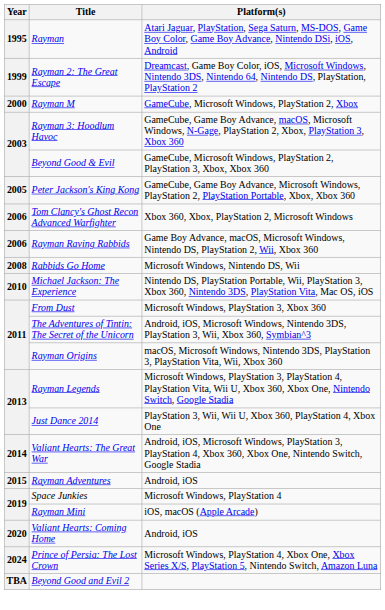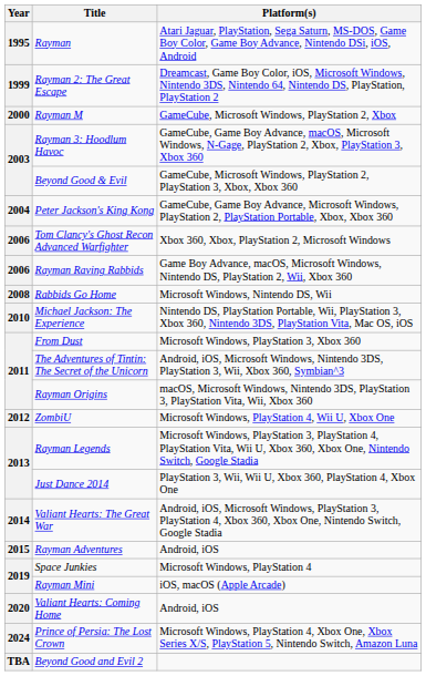Peter Jackson's King Kong | Year: 2005 -> 2004
+ row: 2012 | ZombiU | Microsoft Windows, PlayStation 4, Wii U, Xbox One
